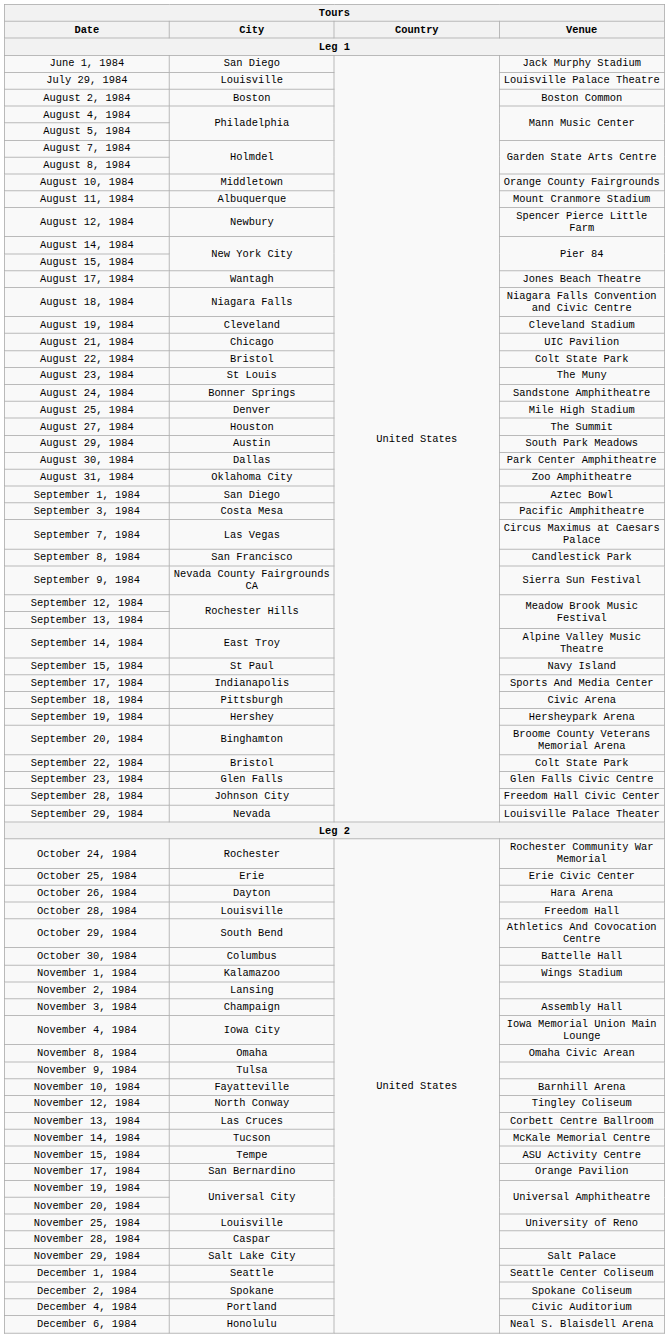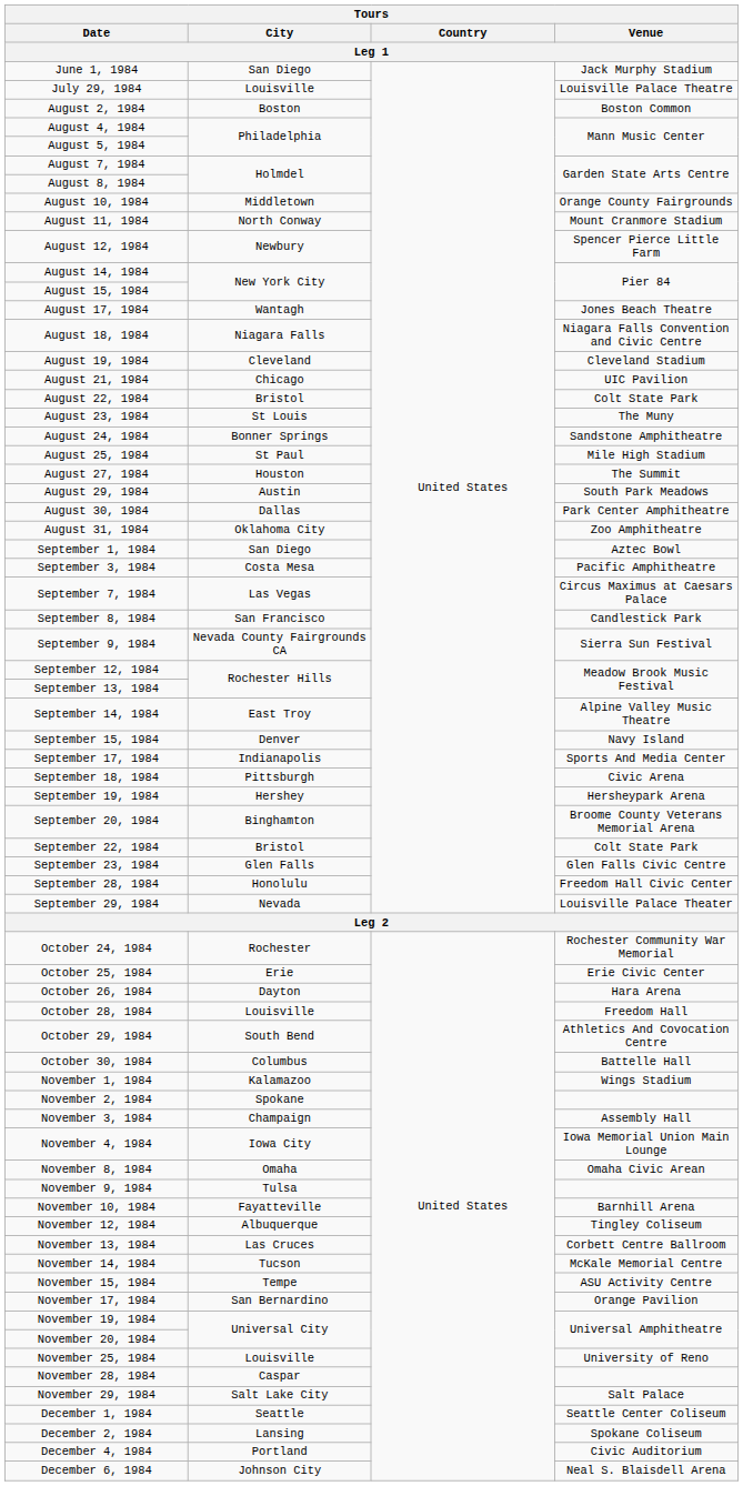August 11, 1984 | City: Albuquerque -> North Conway
August 25, 1984 | City: Denver -> St Paul
September 15, 1984 | City: St Paul -> Denver
September 28, 1984 | City: Johnson City -> Honolulu
November 2, 1984 | City: Lansing -> Spokane
November 12, 1984 | City: North Conway -> Albuquerque
December 2, 1984 | City: Spokane -> Lansing
December 6, 1984 | City: Honolulu -> Johnson City
